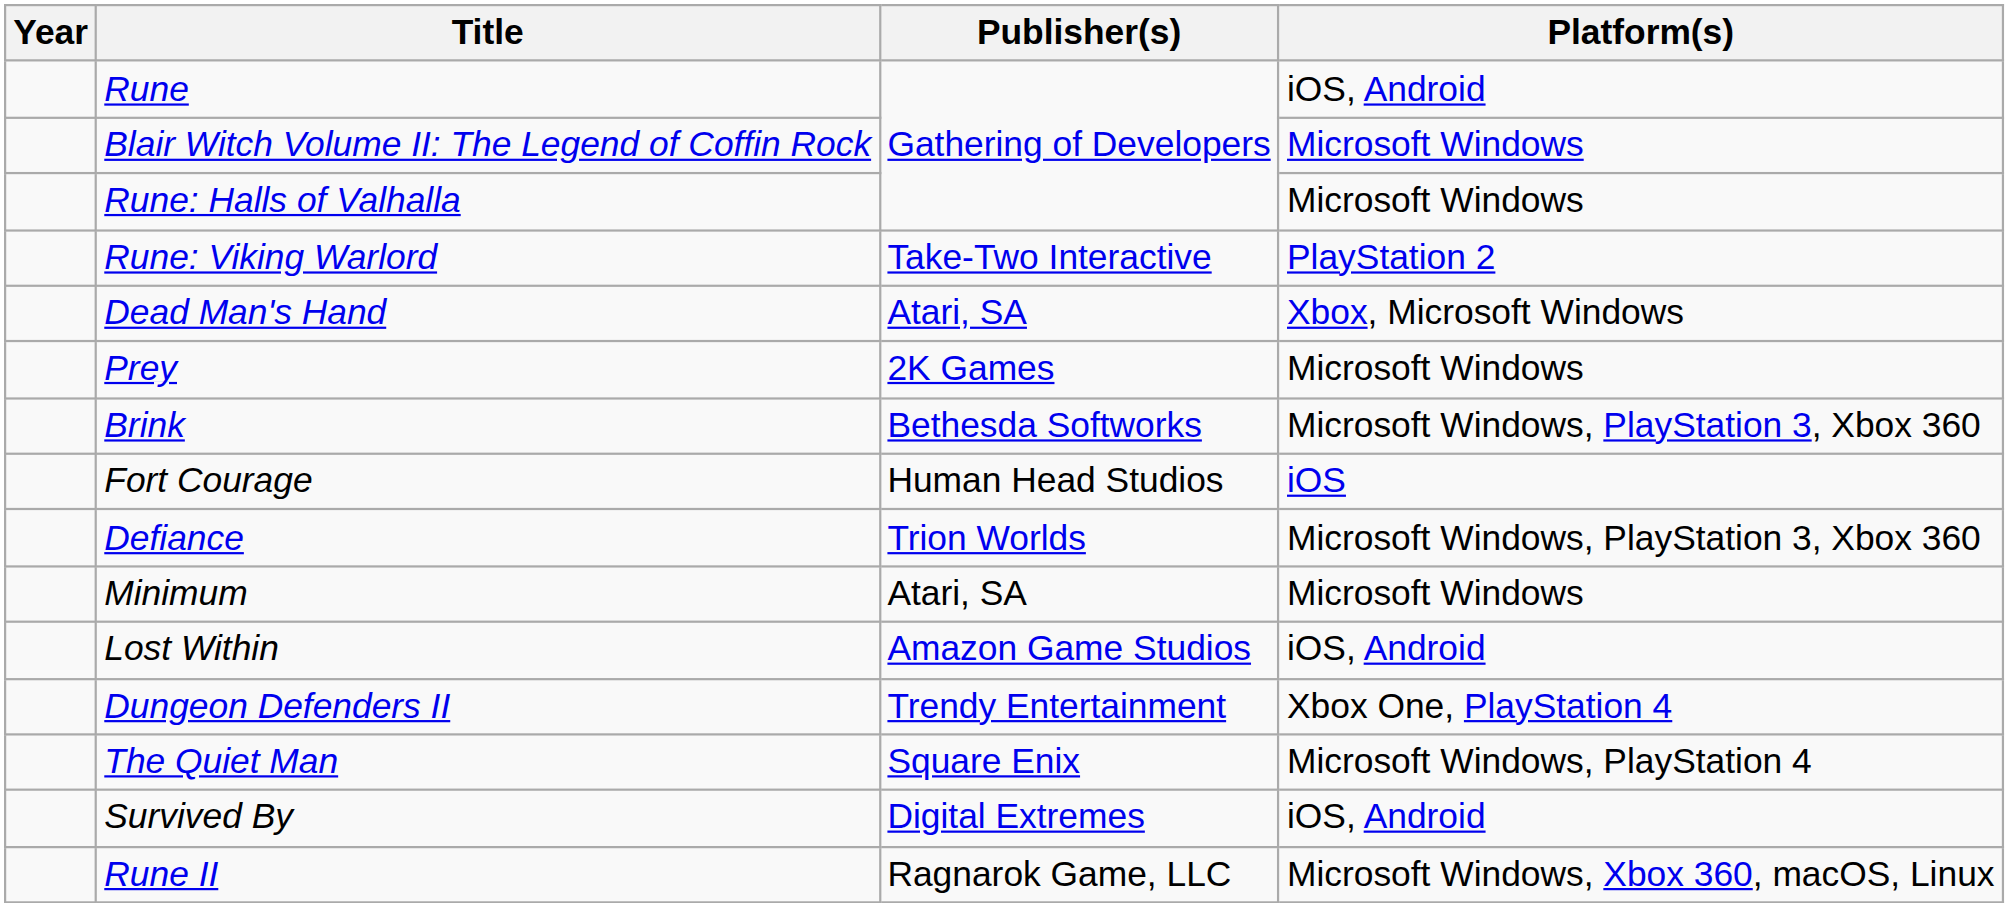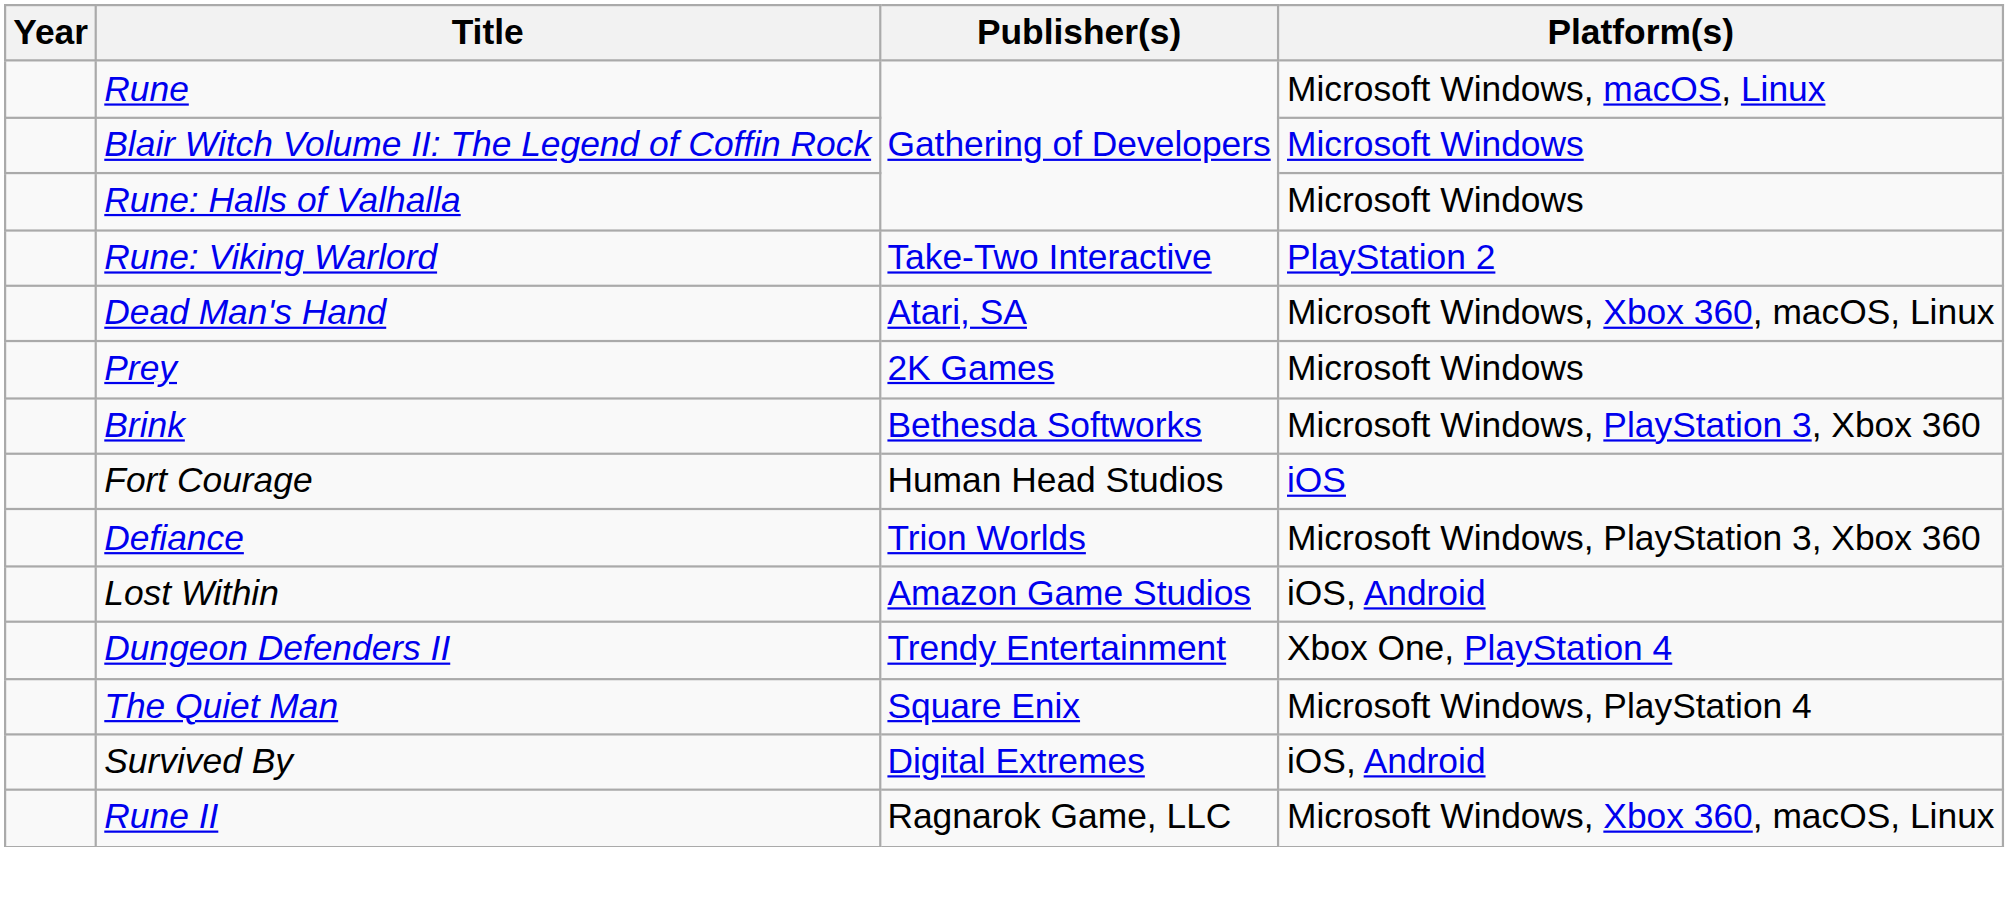Rune | Platform(s): iOS, Android -> Microsoft Windows, macOS, Linux
Dead Man's Hand | Platform(s): Xbox, Microsoft Windows -> Microsoft Windows, Xbox 360, macOS, Linux
- row: Minimum | Atari, SA | Microsoft Windows
